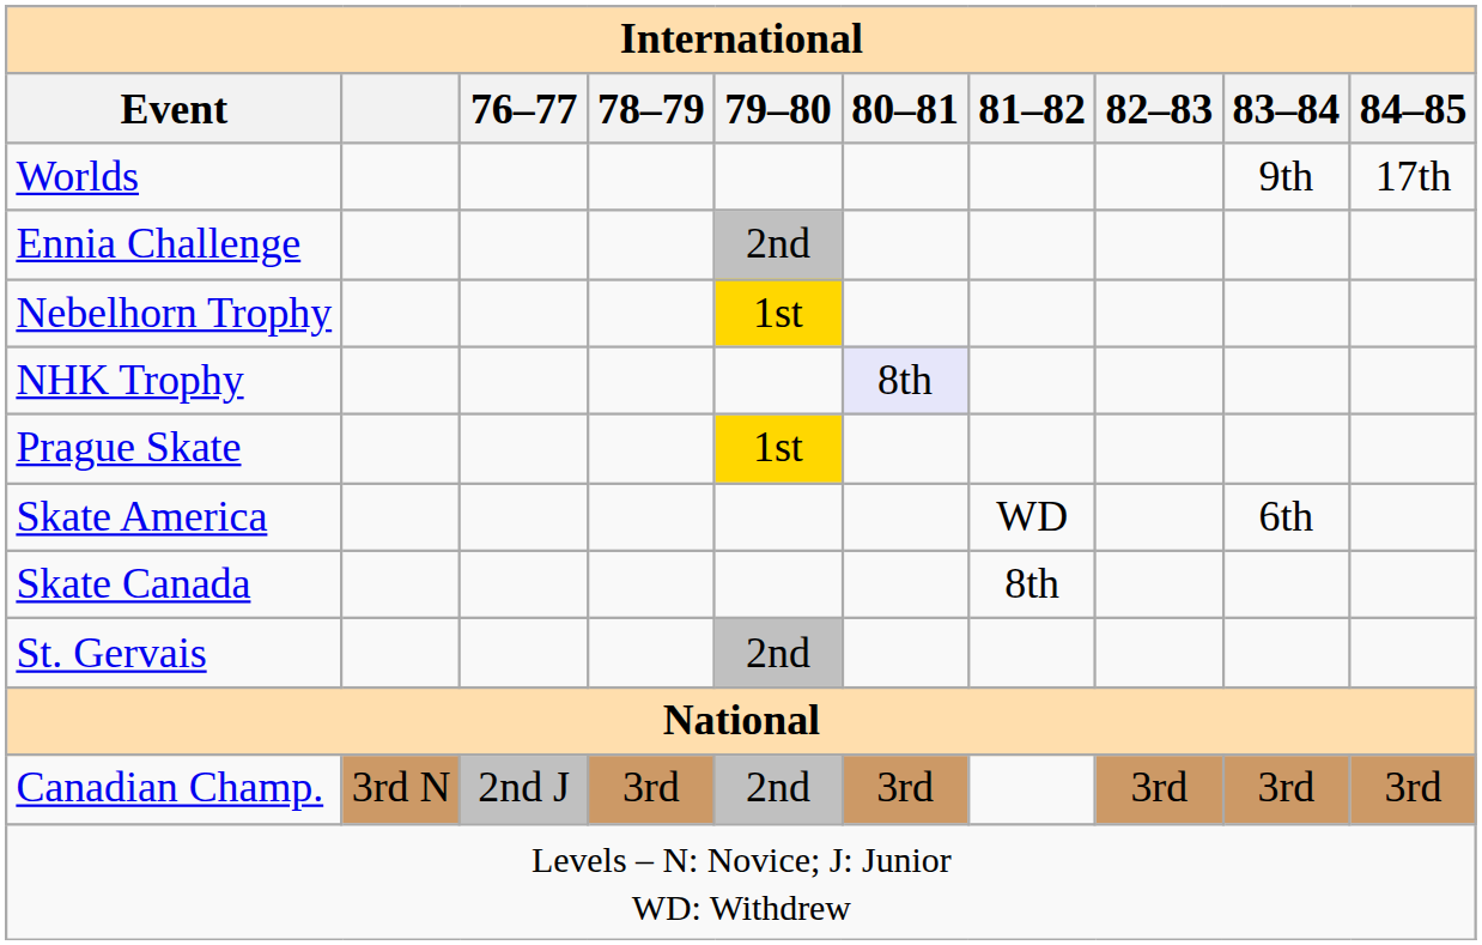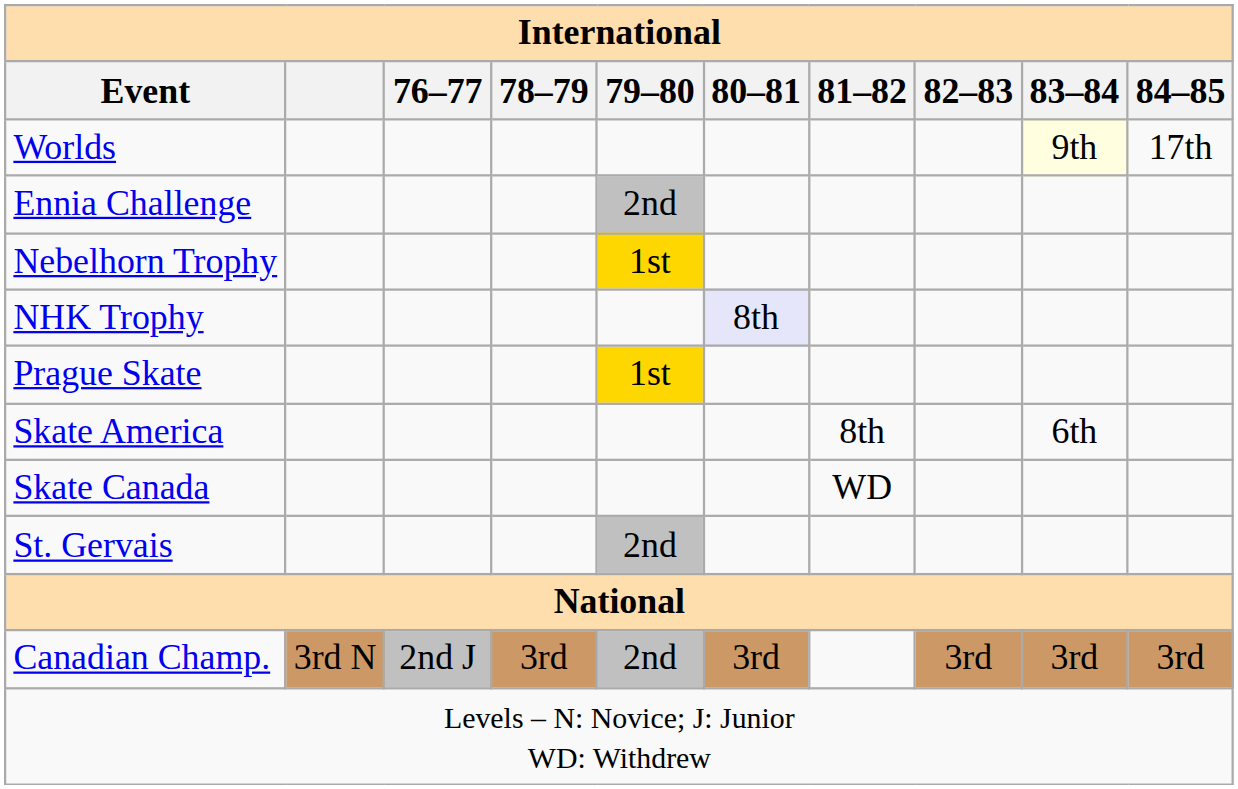Worlds | 83–84: no background -> lightyellow background
Skate America | 81–82: WD -> 8th
Skate Canada | 81–82: 8th -> WD
